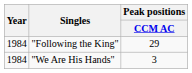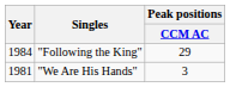"We Are His Hands" | Year: 1984 -> 1981
